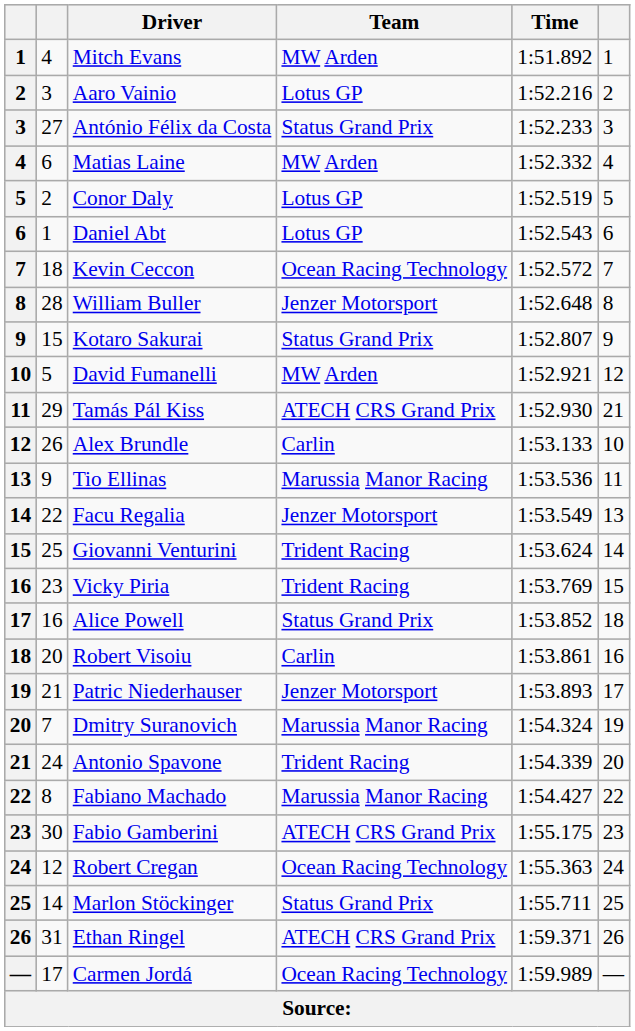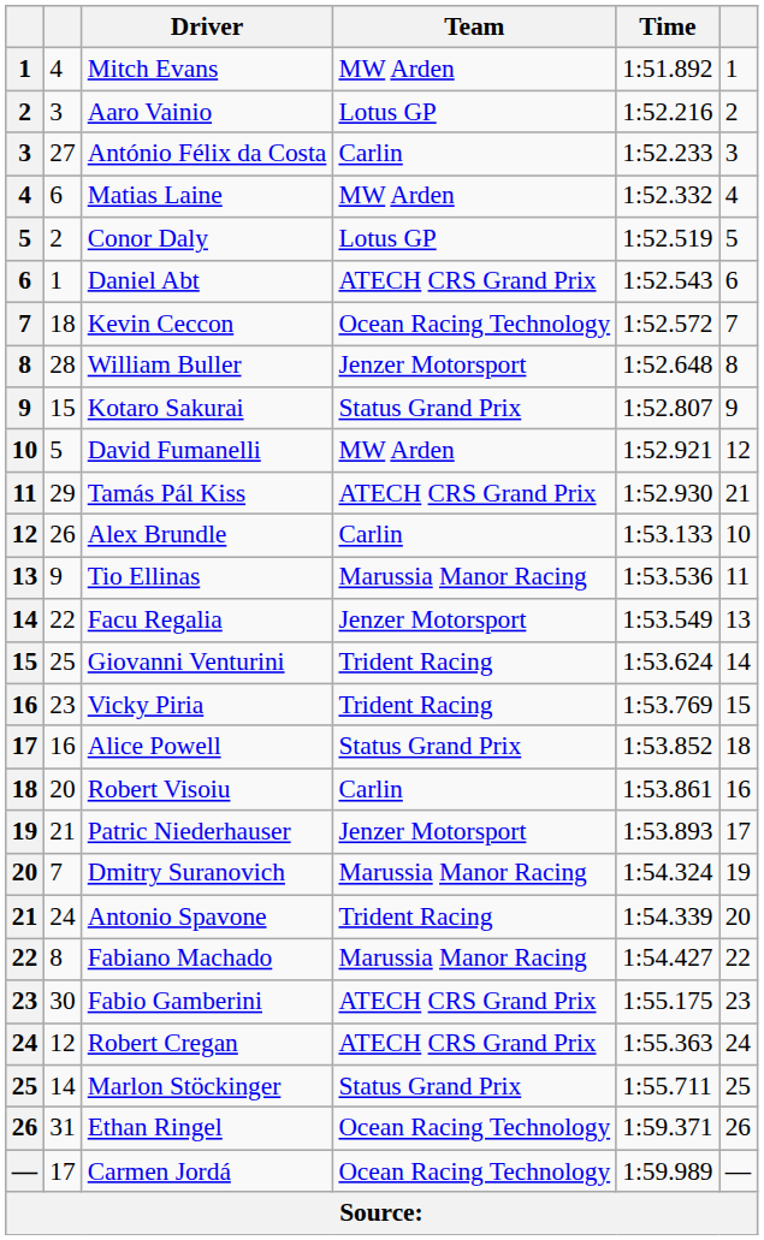António Félix da Costa | Team: Status Grand Prix -> Carlin
Daniel Abt | Team: Lotus GP -> ATECH CRS Grand Prix
Robert Cregan | Team: Ocean Racing Technology -> ATECH CRS Grand Prix
Ethan Ringel | Team: ATECH CRS Grand Prix -> Ocean Racing Technology
